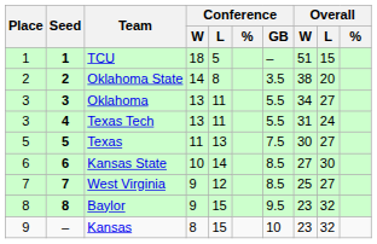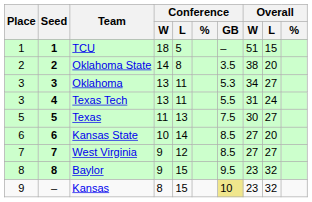Oklahoma | Conference / GB: 5.5 -> 5.3
Kansas State | Overall / L: 30 -> 20
West Virginia | Overall / W: 25 -> 27
Kansas | Conference / GB: no background -> khaki background
